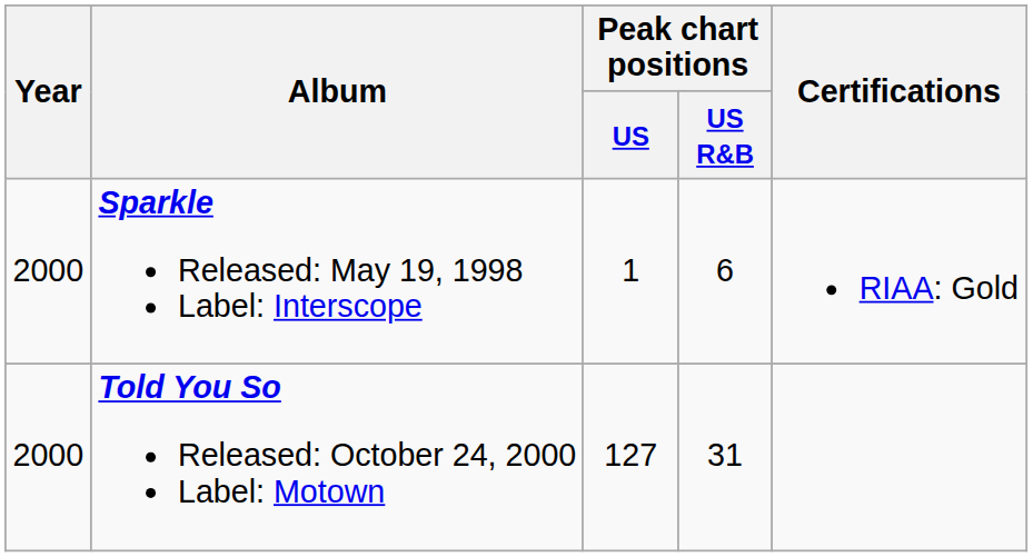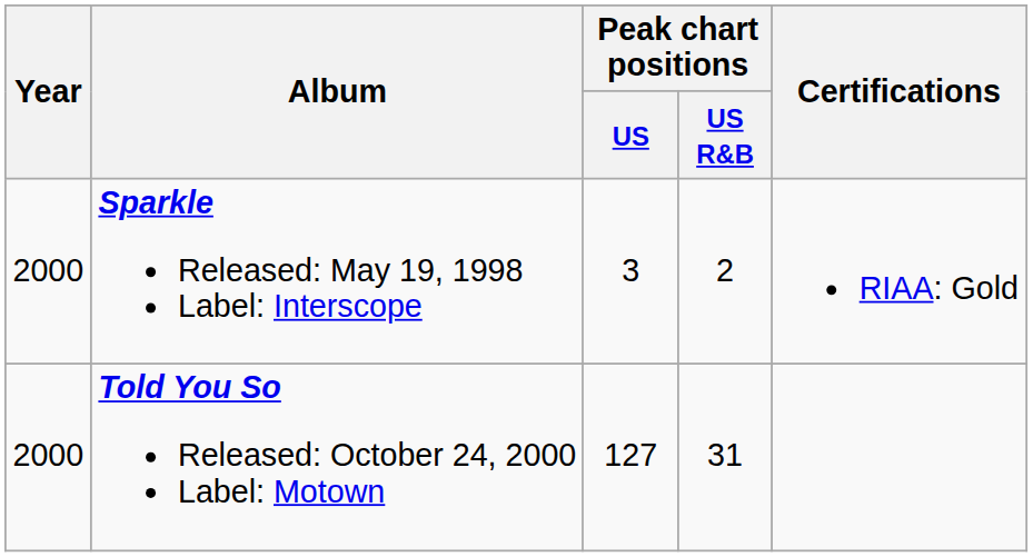Sparkle Released: May 19, 1998 Label: Interscope | Peak chart positions / US: 1 -> 3
Sparkle Released: May 19, 1998 Label: Interscope | Peak chart positions / US R&B: 6 -> 2
